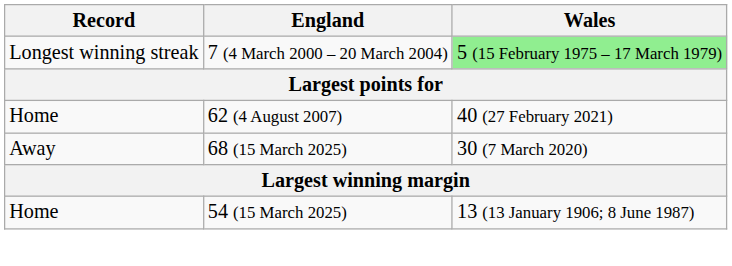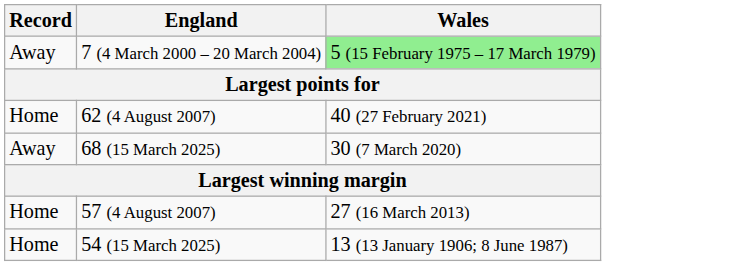7 (4 March 2000 – 20 March 2004) | Record: Longest winning streak -> Away
+ row: Home | 57 (4 August 2007) | 27 (16 March 2013)
